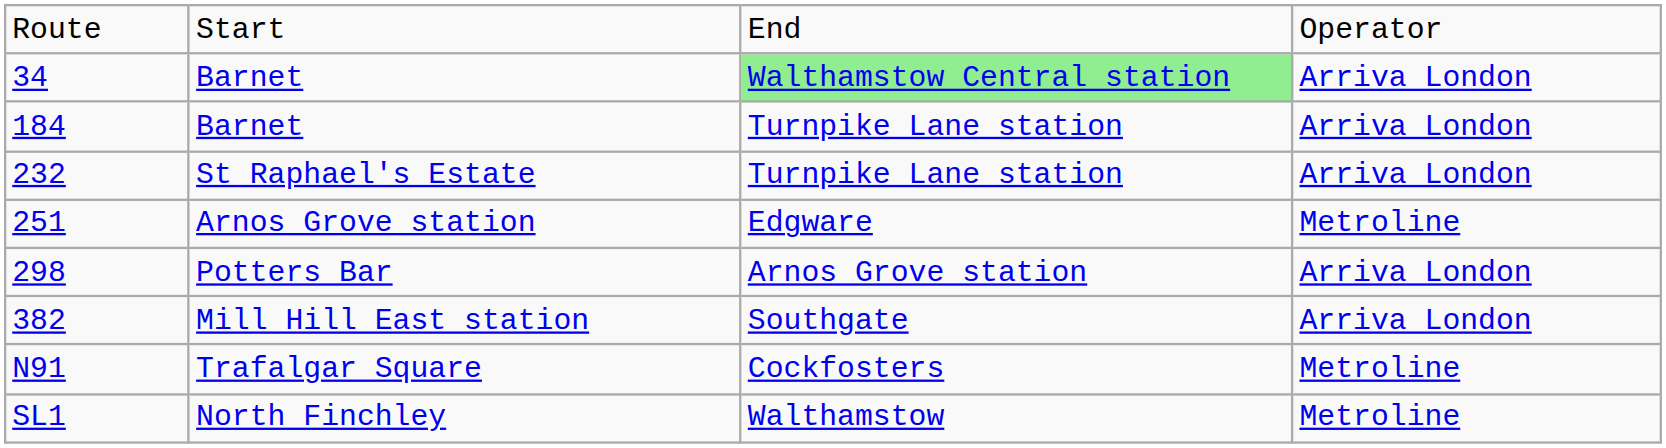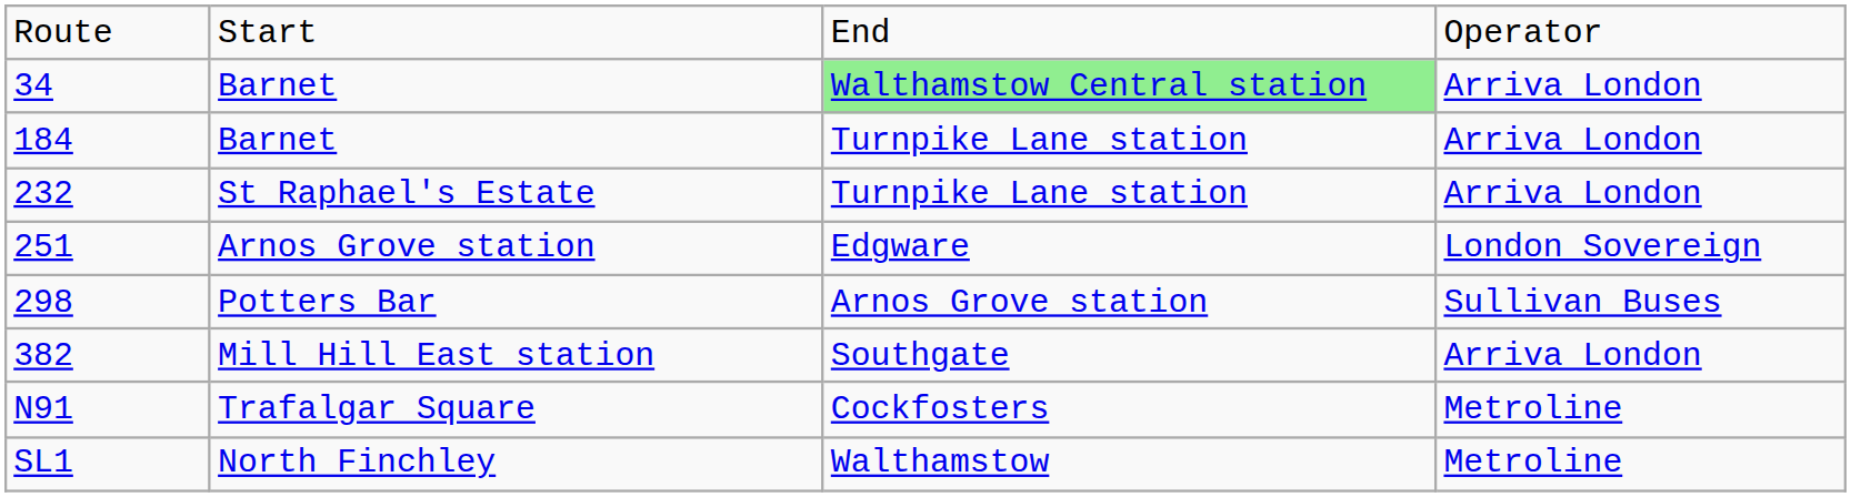251 | column 4: Metroline -> London Sovereign
298 | column 4: Arriva London -> Sullivan Buses
